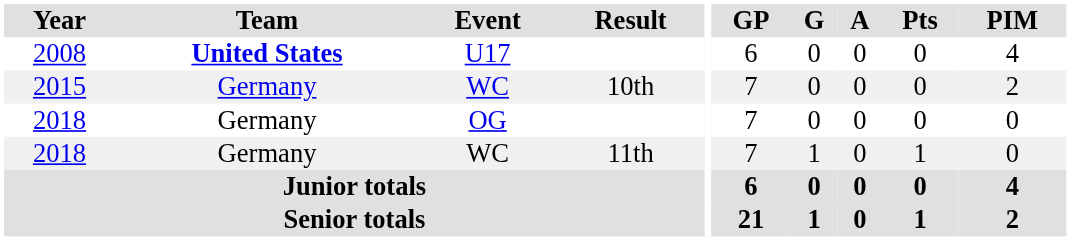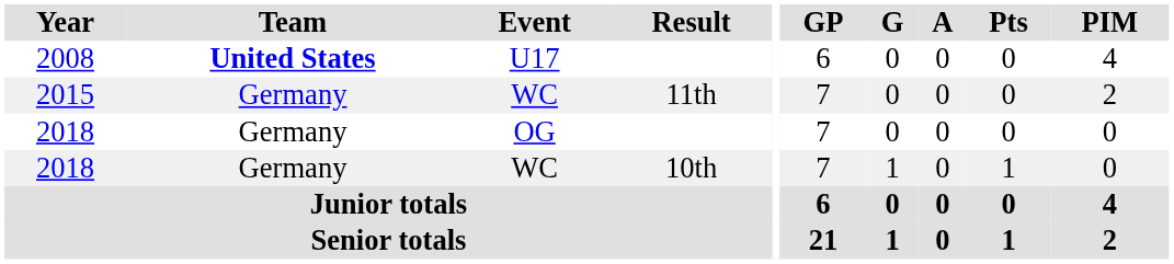2015 | Result: 10th -> 11th
2018 / WC | Result: 11th -> 10th
